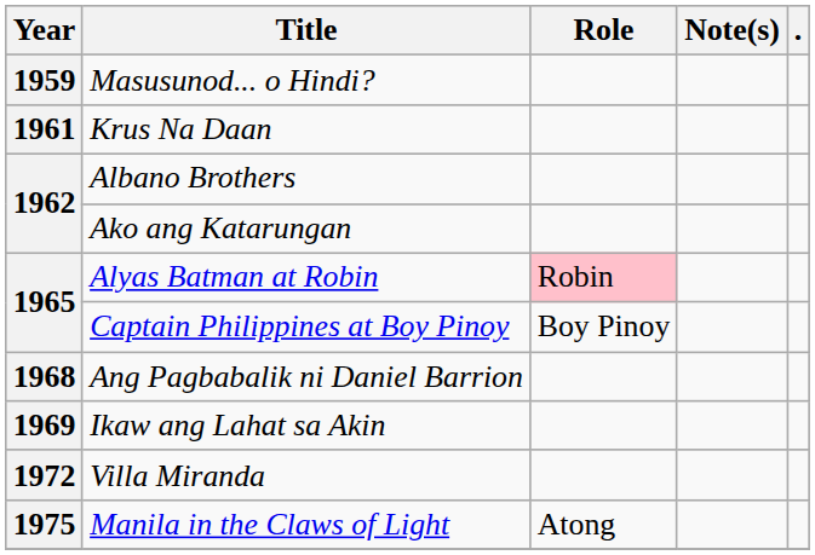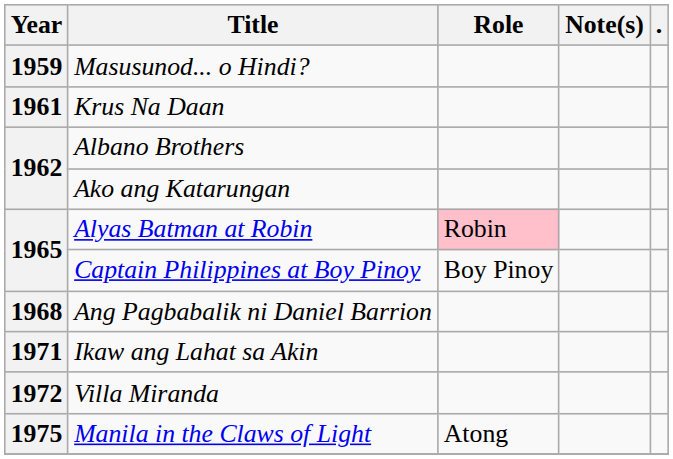Ikaw ang Lahat sa Akin | Year: 1969 -> 1971
